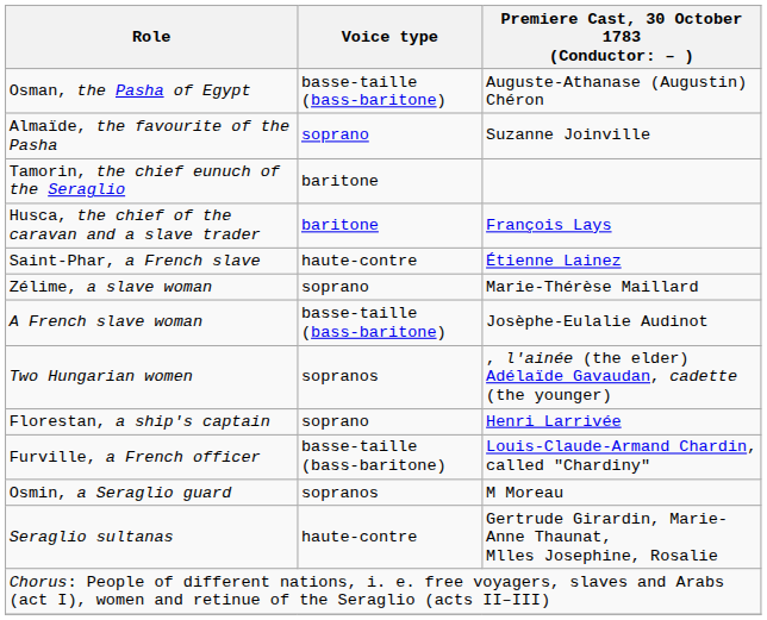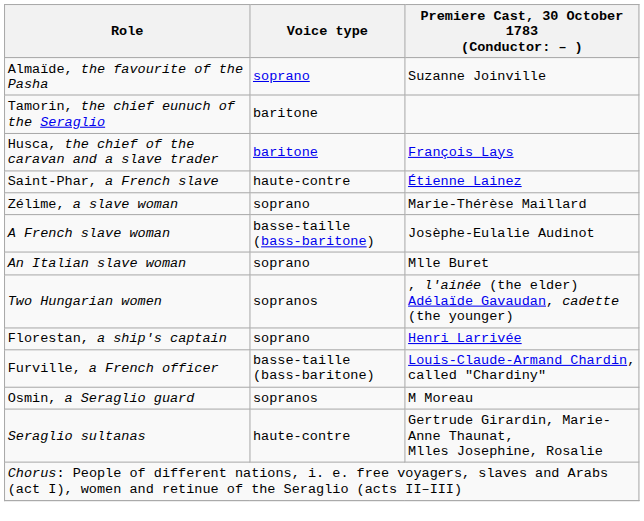- row: Osman, the Pasha of Egypt | basse-taille (bass-baritone) | Auguste-Athanase (Augustin) Chéron
+ row: An Italian slave woman | soprano | Mlle Buret
